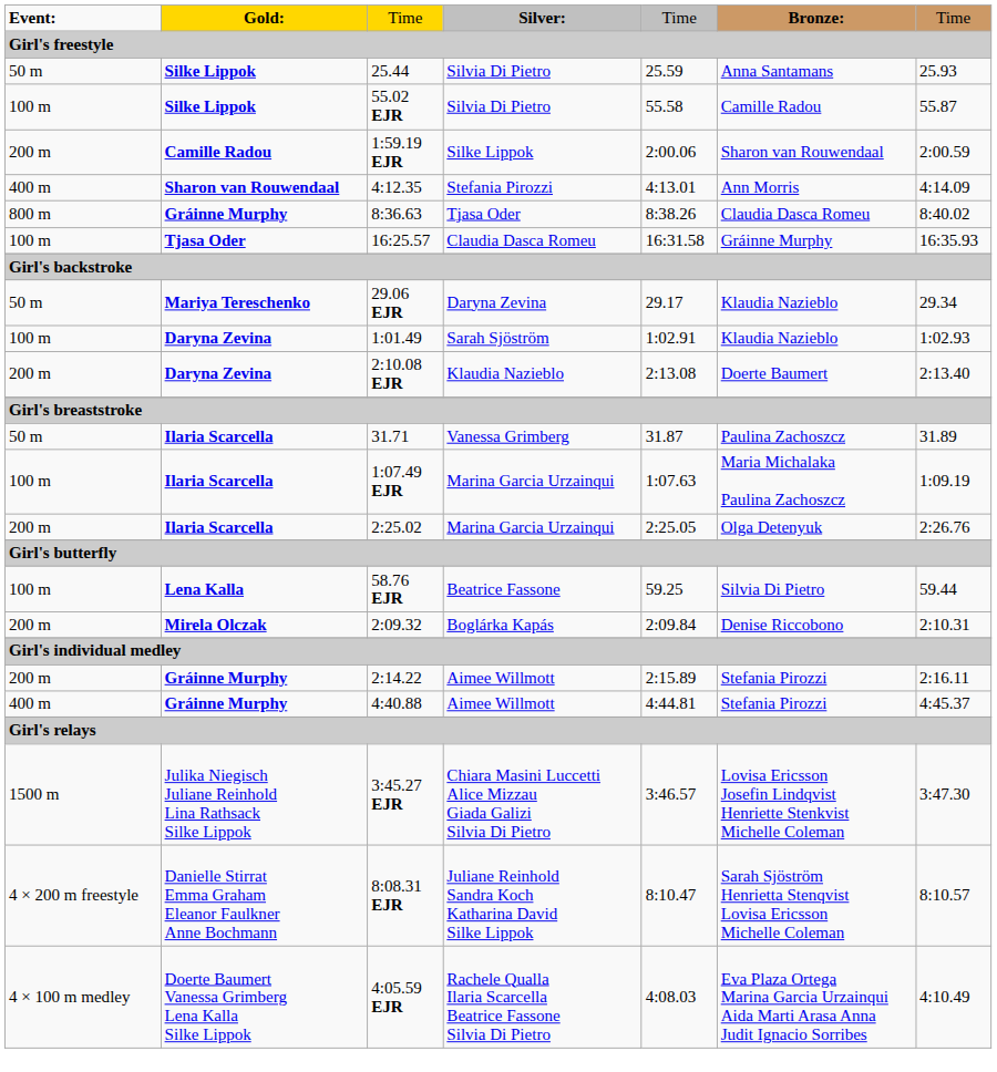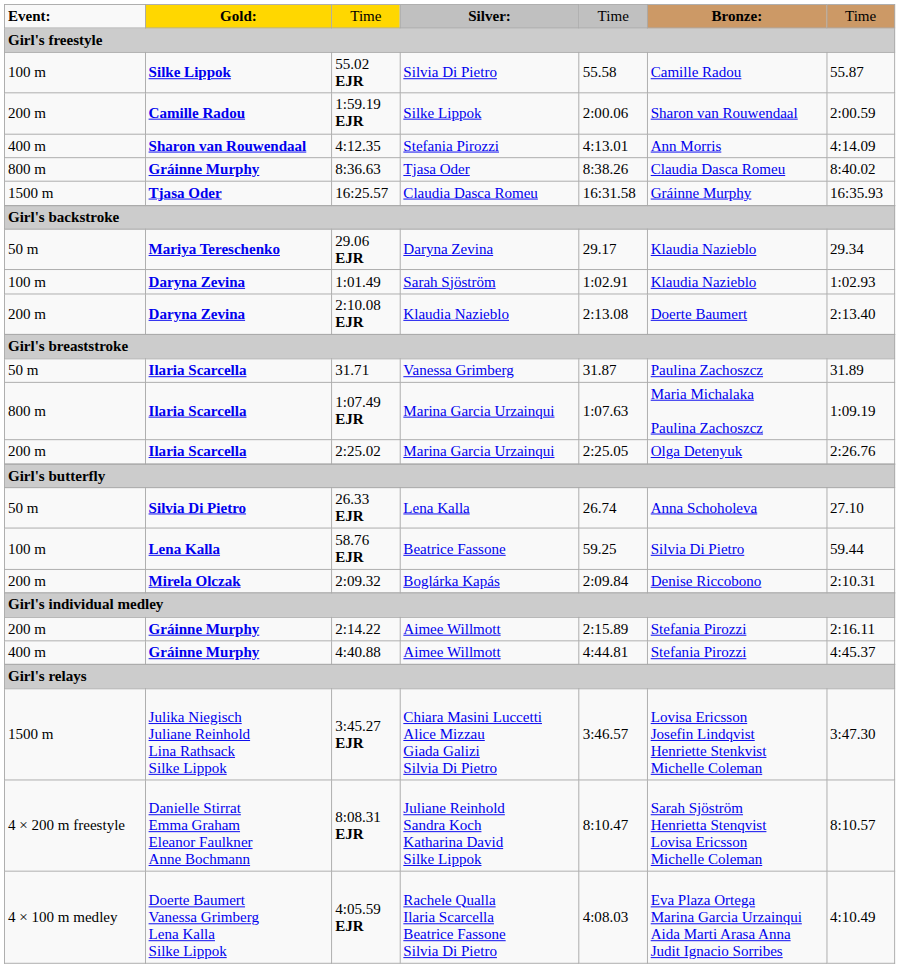- row: 50 m | Silke Lippok | 25.44 | Silvia Di Pietro | 25.59 | Anna Santamans | 25.93
16:25.57 | column 1: 100 m -> 1500 m
1:07.49 EJR | column 1: 100 m -> 800 m
+ row: 50 m | Silvia Di Pietro | 26.33 EJR | Lena Kalla | 26.74 | Anna Schoholeva | 27.10
